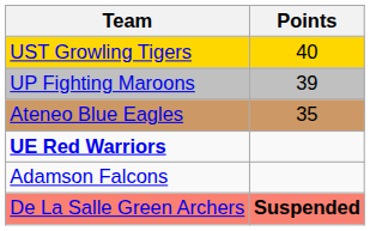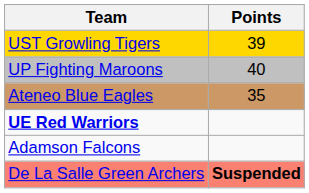UST Growling Tigers | Points: 40 -> 39
UP Fighting Maroons | Points: 39 -> 40
